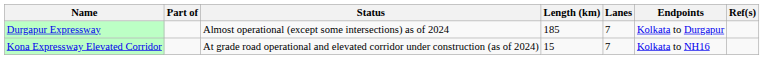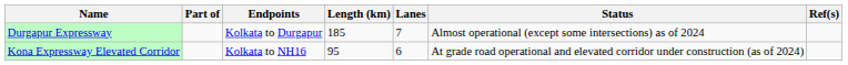columns swapped: Endpoints <-> Status
Kona Expressway Elevated Corridor | Length (km): 15 -> 95
Kona Expressway Elevated Corridor | Lanes: 7 -> 6
